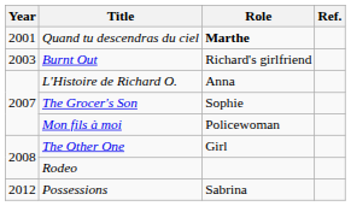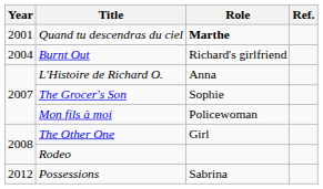Burnt Out | Year: 2003 -> 2004
